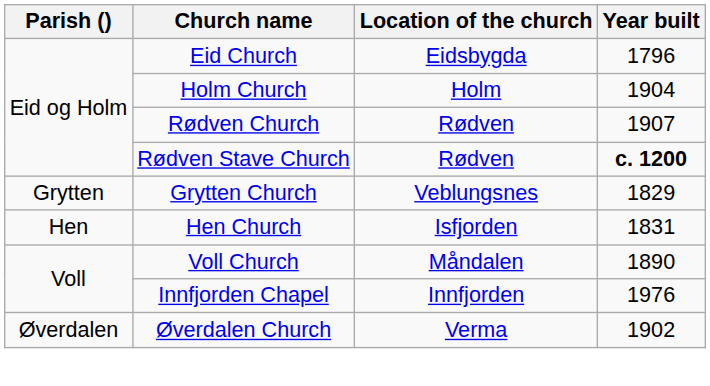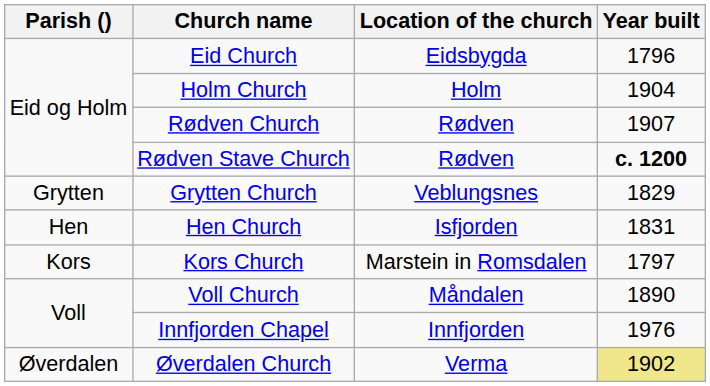+ row: Kors | Kors Church | Marstein in Romsdalen | 1797
Øverdalen Church | Year built: no background -> khaki background
